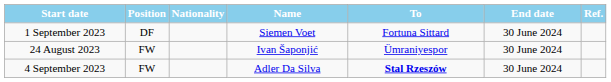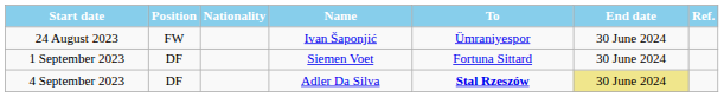rows swapped: 24 August 2023 <-> 1 September 2023
4 September 2023 | Position: FW -> DF
4 September 2023 | End date: no background -> khaki background
